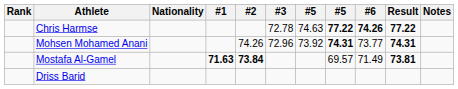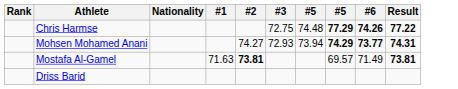- column: Notes
Chris Harmse | #3: 72.78 -> 72.75
Chris Harmse | column 7: 74.63 -> 74.48
Chris Harmse | column 8: 77.22 -> 77.29
Mohsen Mohamed Anani | #2: 74.26 -> 74.27
Mohsen Mohamed Anani | #3: 72.96 -> 72.93
Mohsen Mohamed Anani | column 7: 73.92 -> 73.94
Mohsen Mohamed Anani | column 8: 74.31 -> 74.29
Mohsen Mohamed Anani | #6: normal -> bold
Mostafa Al-Gamel | #1: bold -> normal
Mostafa Al-Gamel | #2: 73.84 -> 73.81
